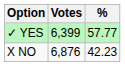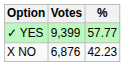✓ YES | Votes: 6,399 -> 9,399
